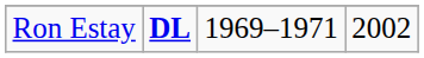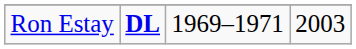Ron Estay | column 4: 2002 -> 2003
